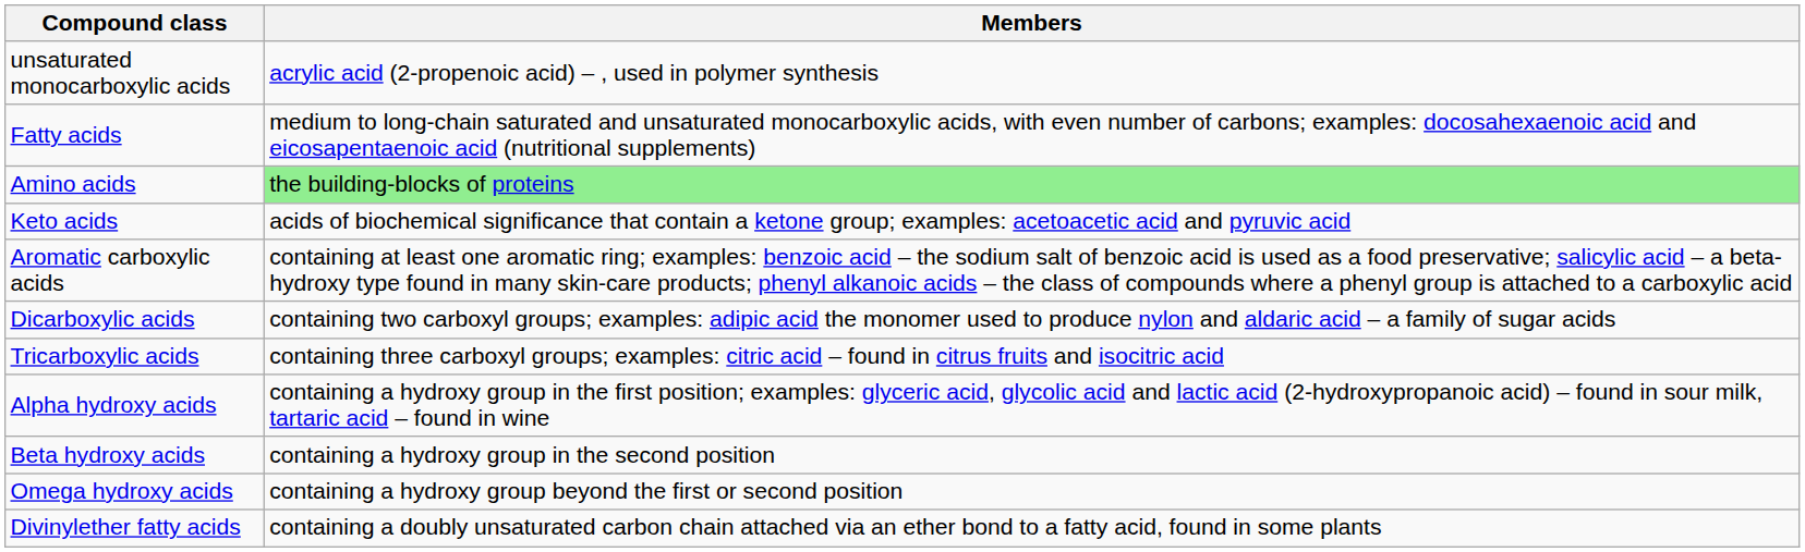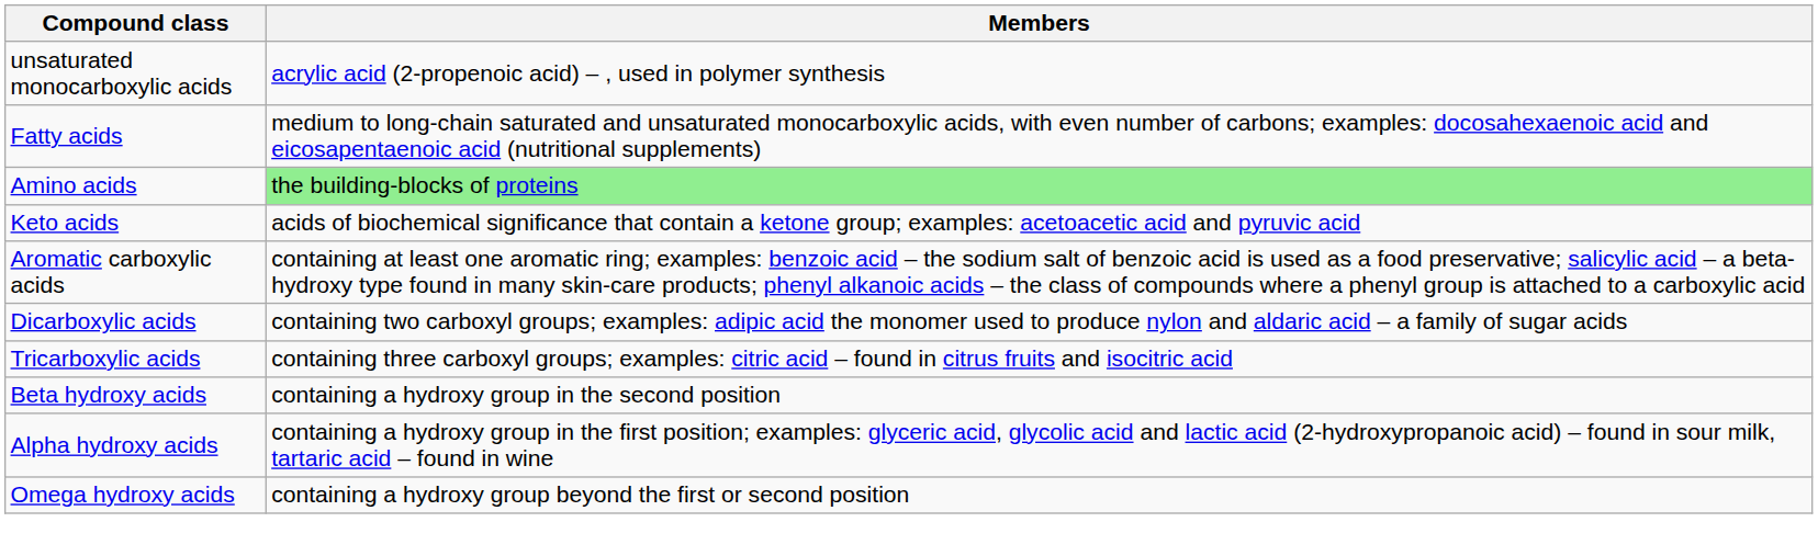rows swapped: Alpha hydroxy acids <-> Beta hydroxy acids
- row: Divinylether fatty acids | containing a doubly unsaturated carbon chain attached via an ether bond to a fatty acid, found in some plants
